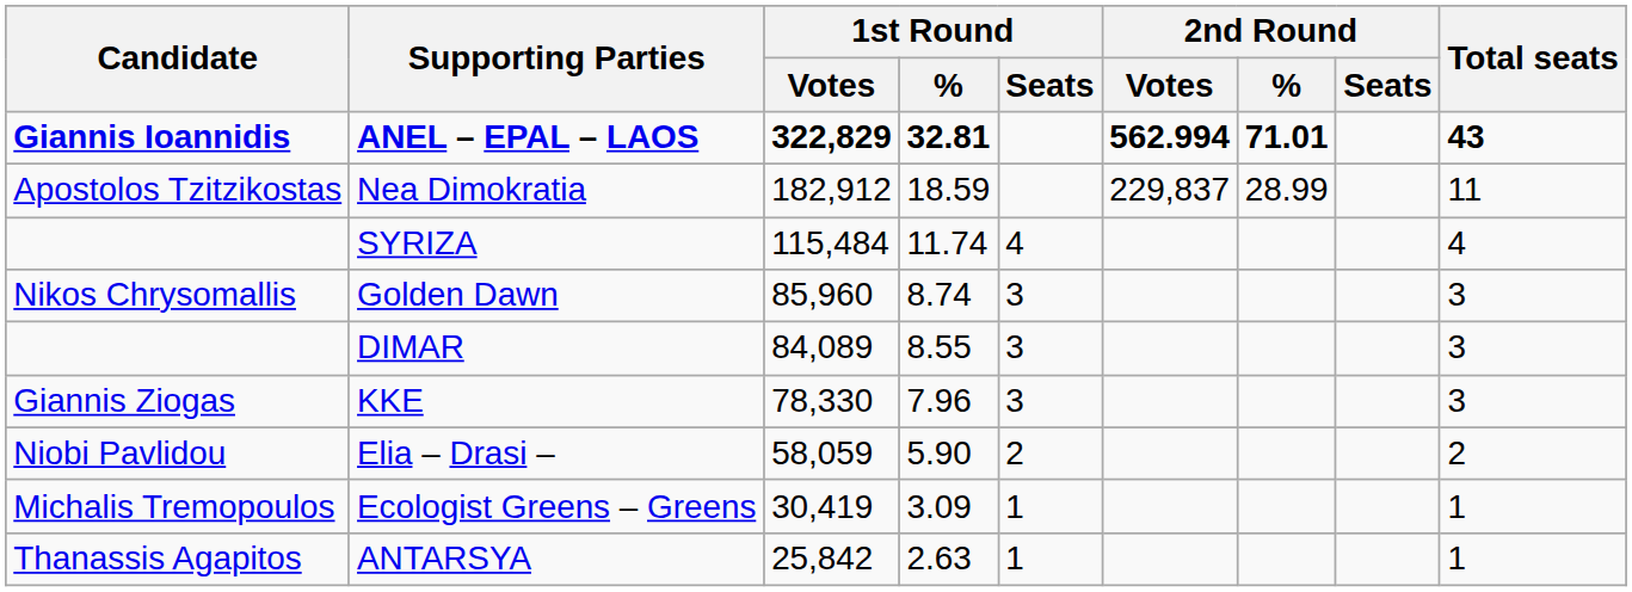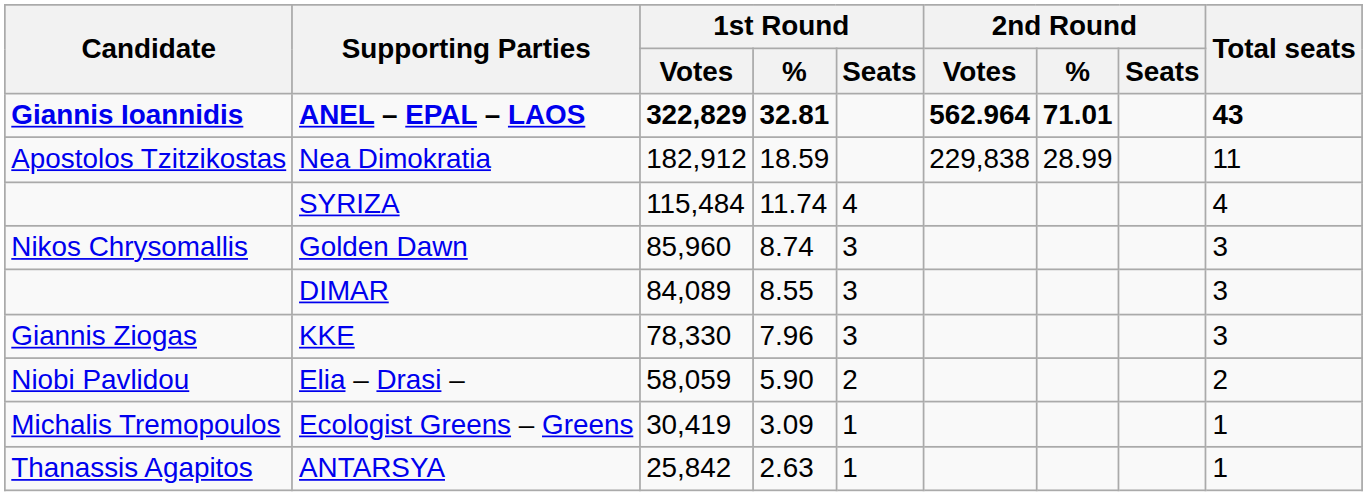ANEL – EPAL – LAOS | 2nd Round / Votes: 562.994 -> 562.964
Nea Dimokratia | 2nd Round / Votes: 229,837 -> 229,838
